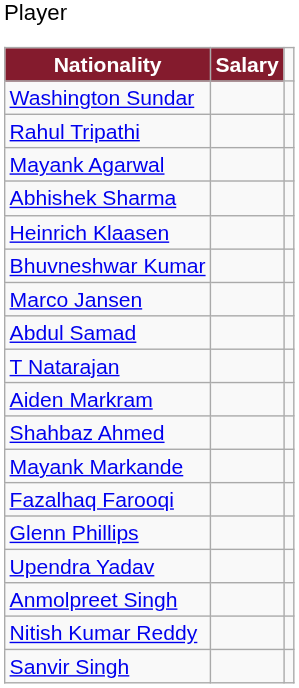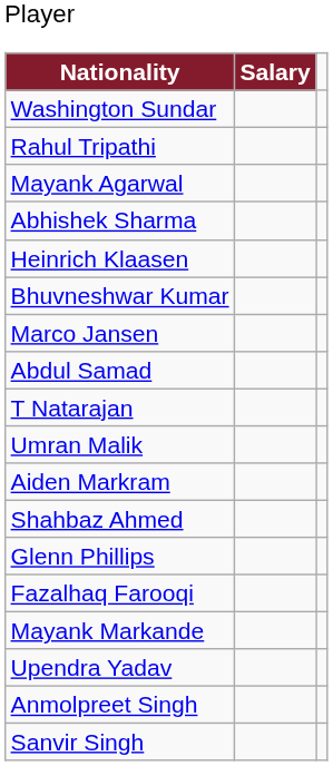+ row: Umran Malik
rows swapped: Glenn Phillips <-> Mayank Markande
- row: Nitish Kumar Reddy
